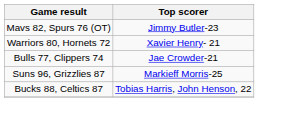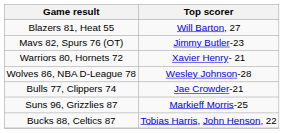+ row: Blazers 81, Heat 55 | Will Barton, 27
+ row: Wolves 86, NBA D-League 78 | Wesley Johnson-28
